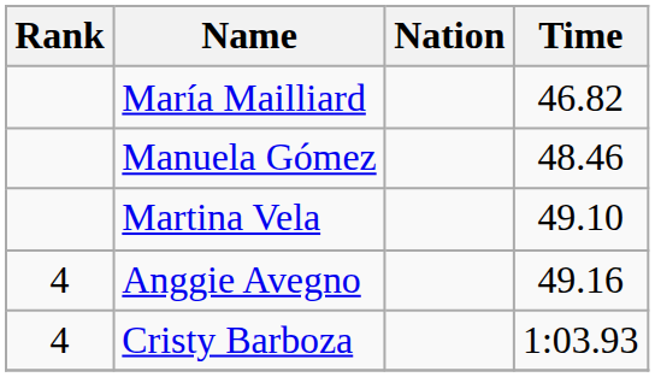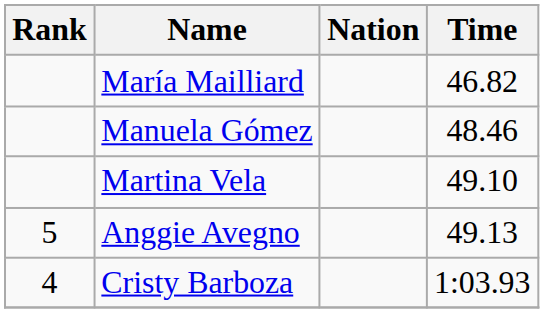Anggie Avegno | Rank: 4 -> 5
Anggie Avegno | Time: 49.16 -> 49.13
